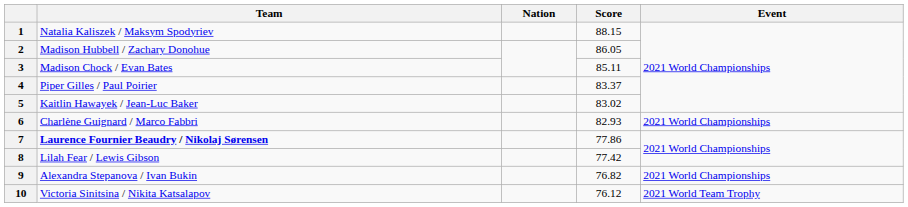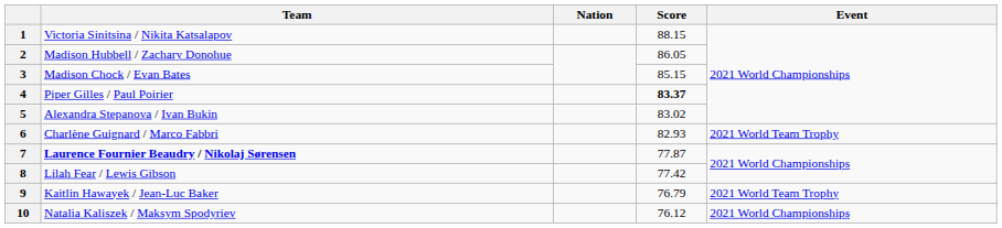1 | Team: Natalia Kaliszek / Maksym Spodyriev -> Victoria Sinitsina / Nikita Katsalapov
3 | Score: 85.11 -> 85.15
4 | Score: normal -> bold
5 | Team: Kaitlin Hawayek / Jean-Luc Baker -> Alexandra Stepanova / Ivan Bukin
6 | Event: 2021 World Championships -> 2021 World Team Trophy
7 | Score: 77.86 -> 77.87
9 | Team: Alexandra Stepanova / Ivan Bukin -> Kaitlin Hawayek / Jean-Luc Baker
9 | Score: 76.82 -> 76.79
9 | Event: 2021 World Championships -> 2021 World Team Trophy
10 | Team: Victoria Sinitsina / Nikita Katsalapov -> Natalia Kaliszek / Maksym Spodyriev
10 | Event: 2021 World Team Trophy -> 2021 World Championships
